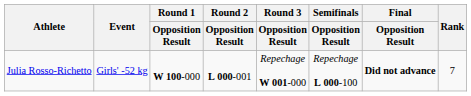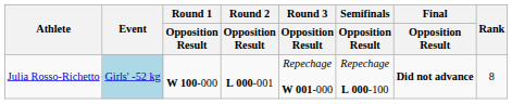Julia Rosso-Richetto | Event: no background -> lightblue background
Julia Rosso-Richetto | Rank: 7 -> 8
